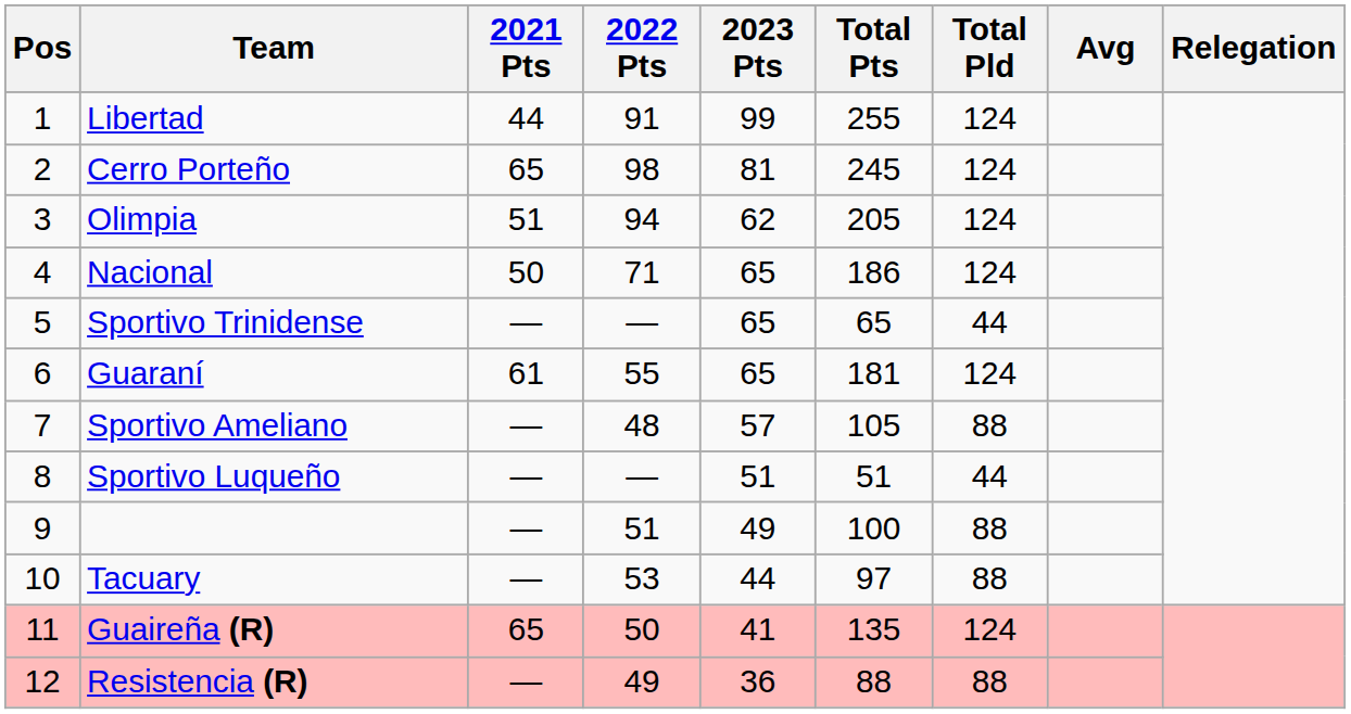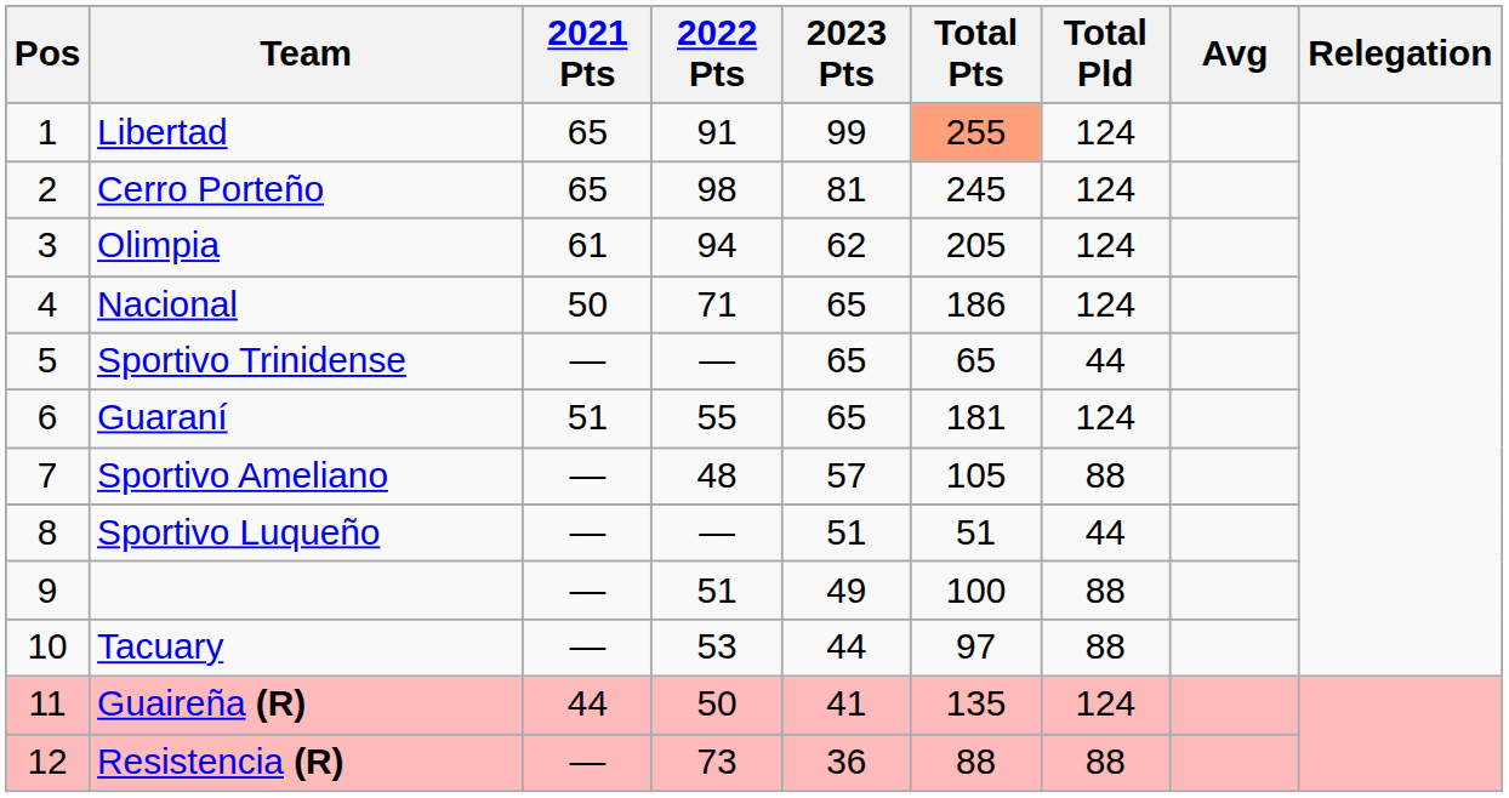Libertad | 2021 Pts: 44 -> 65
Libertad | Total Pts: no background -> lightsalmon background
Olimpia | 2021 Pts: 51 -> 61
Guaraní | 2021 Pts: 61 -> 51
Guaireña (R) | 2021 Pts: 65 -> 44
Resistencia (R) | 2022 Pts: 49 -> 73
